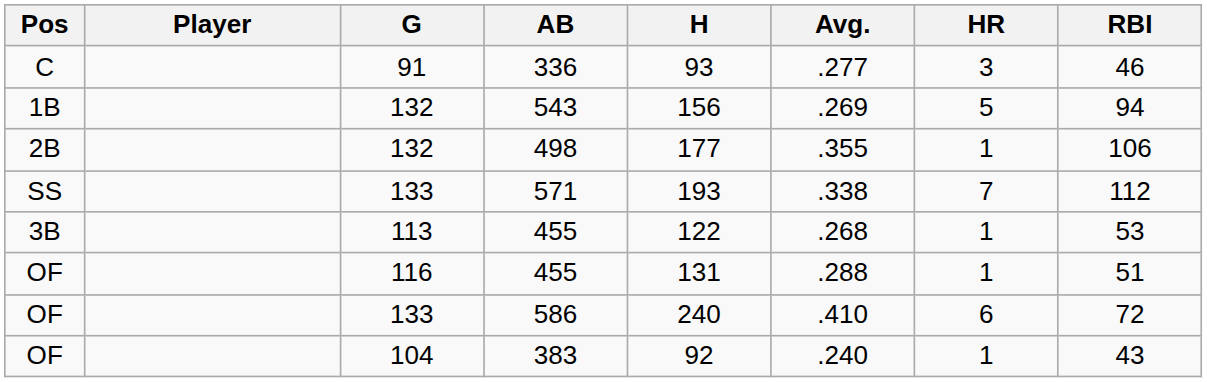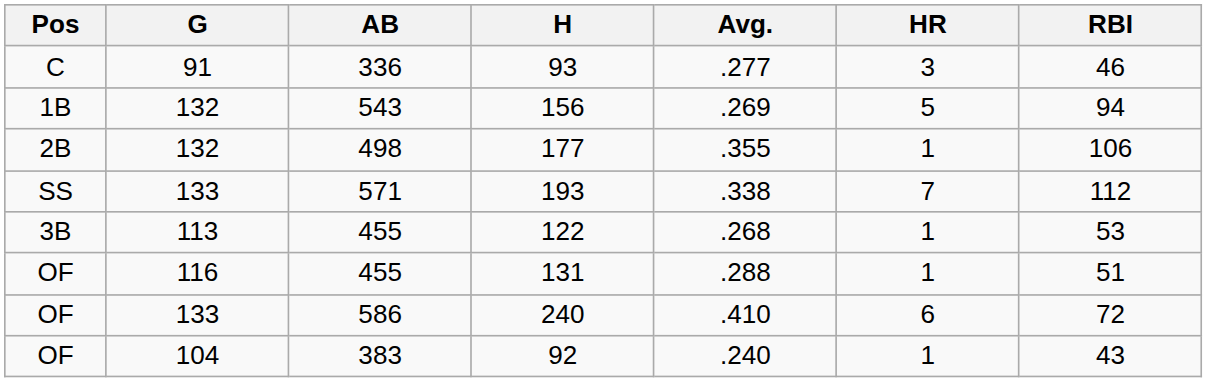- column: Player
